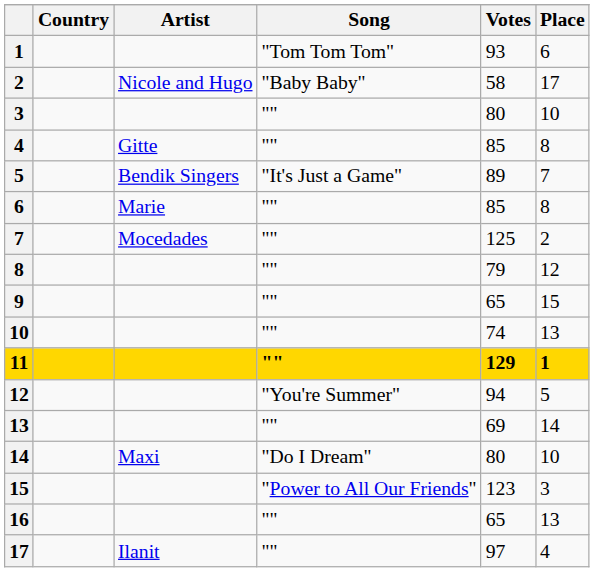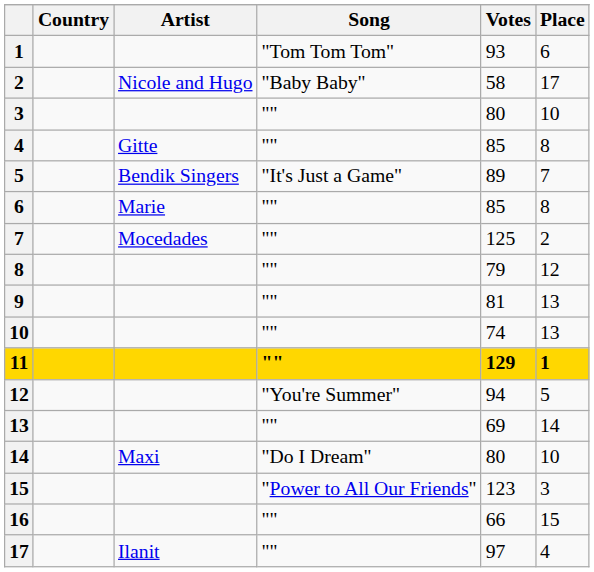9 | Votes: 65 -> 81
9 | Place: 15 -> 13
16 | Votes: 65 -> 66
16 | Place: 13 -> 15
